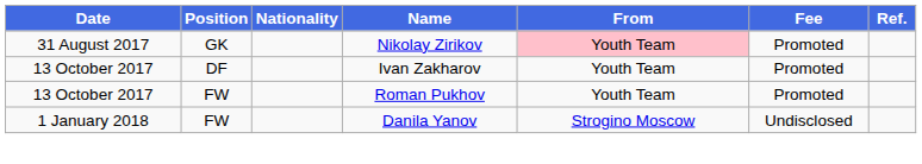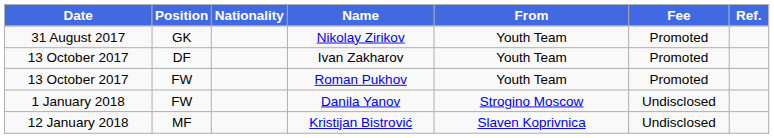Nikolay Zirikov | From: pink background -> no background
+ row: 12 January 2018 | MF | Kristijan Bistrović | Slaven Koprivnica | Undisclosed
